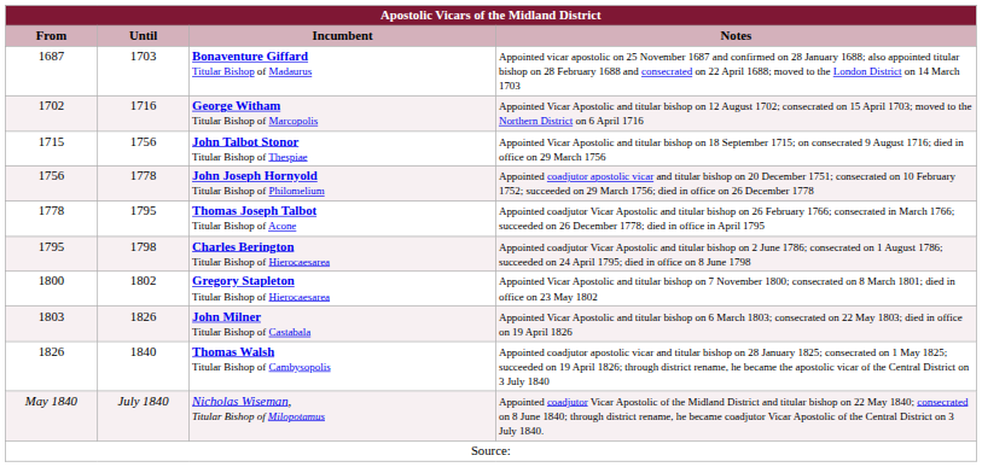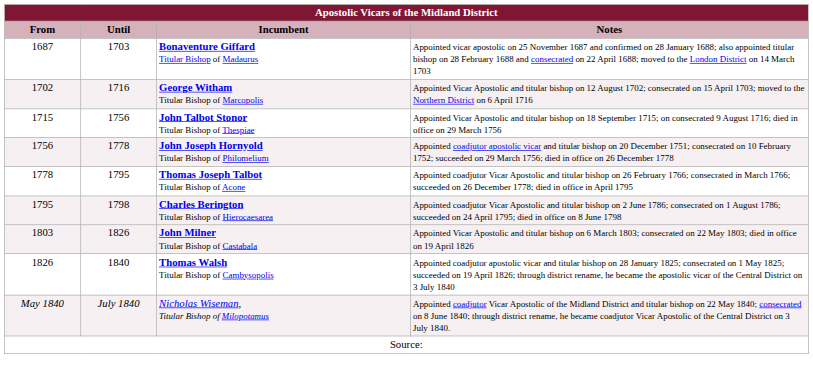- row: 1800 | 1802 | Gregory Stapleton Titular Bishop of Hierocaesarea | Appointed Vicar Apostolic and titular bishop on 7 November 1800; consecrated on 8 March 1801; died in office on 23 May 1802
